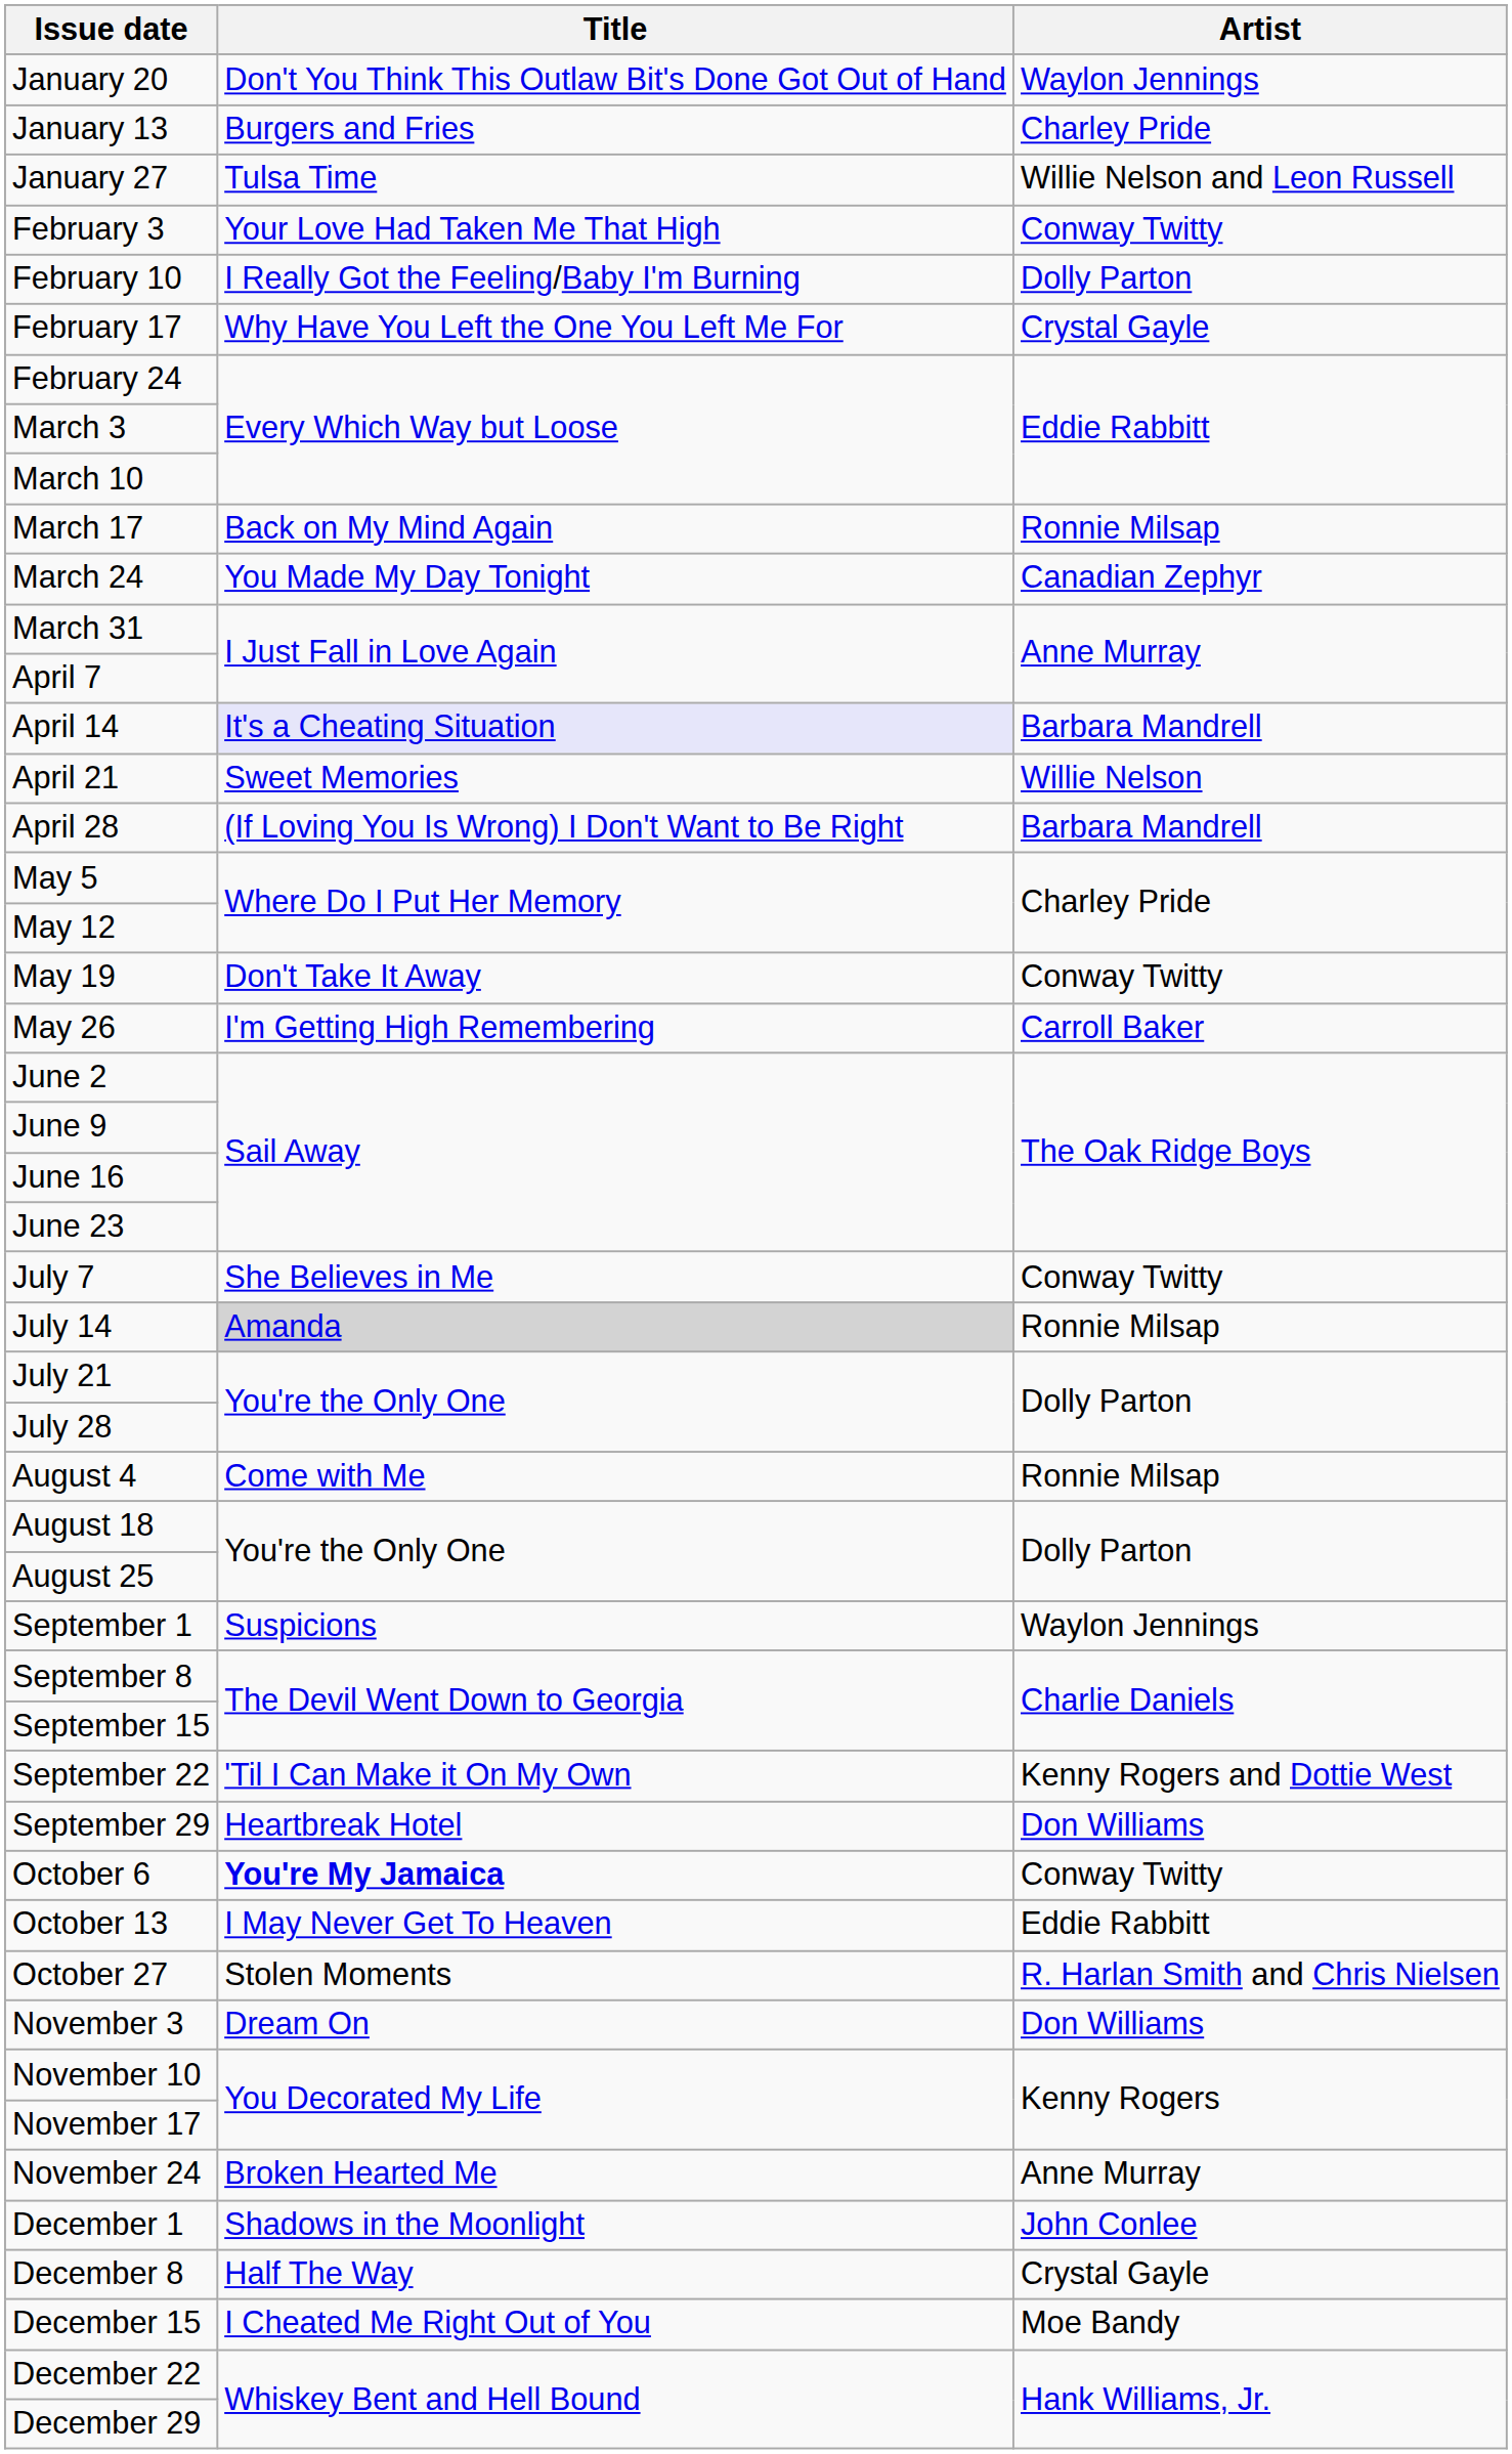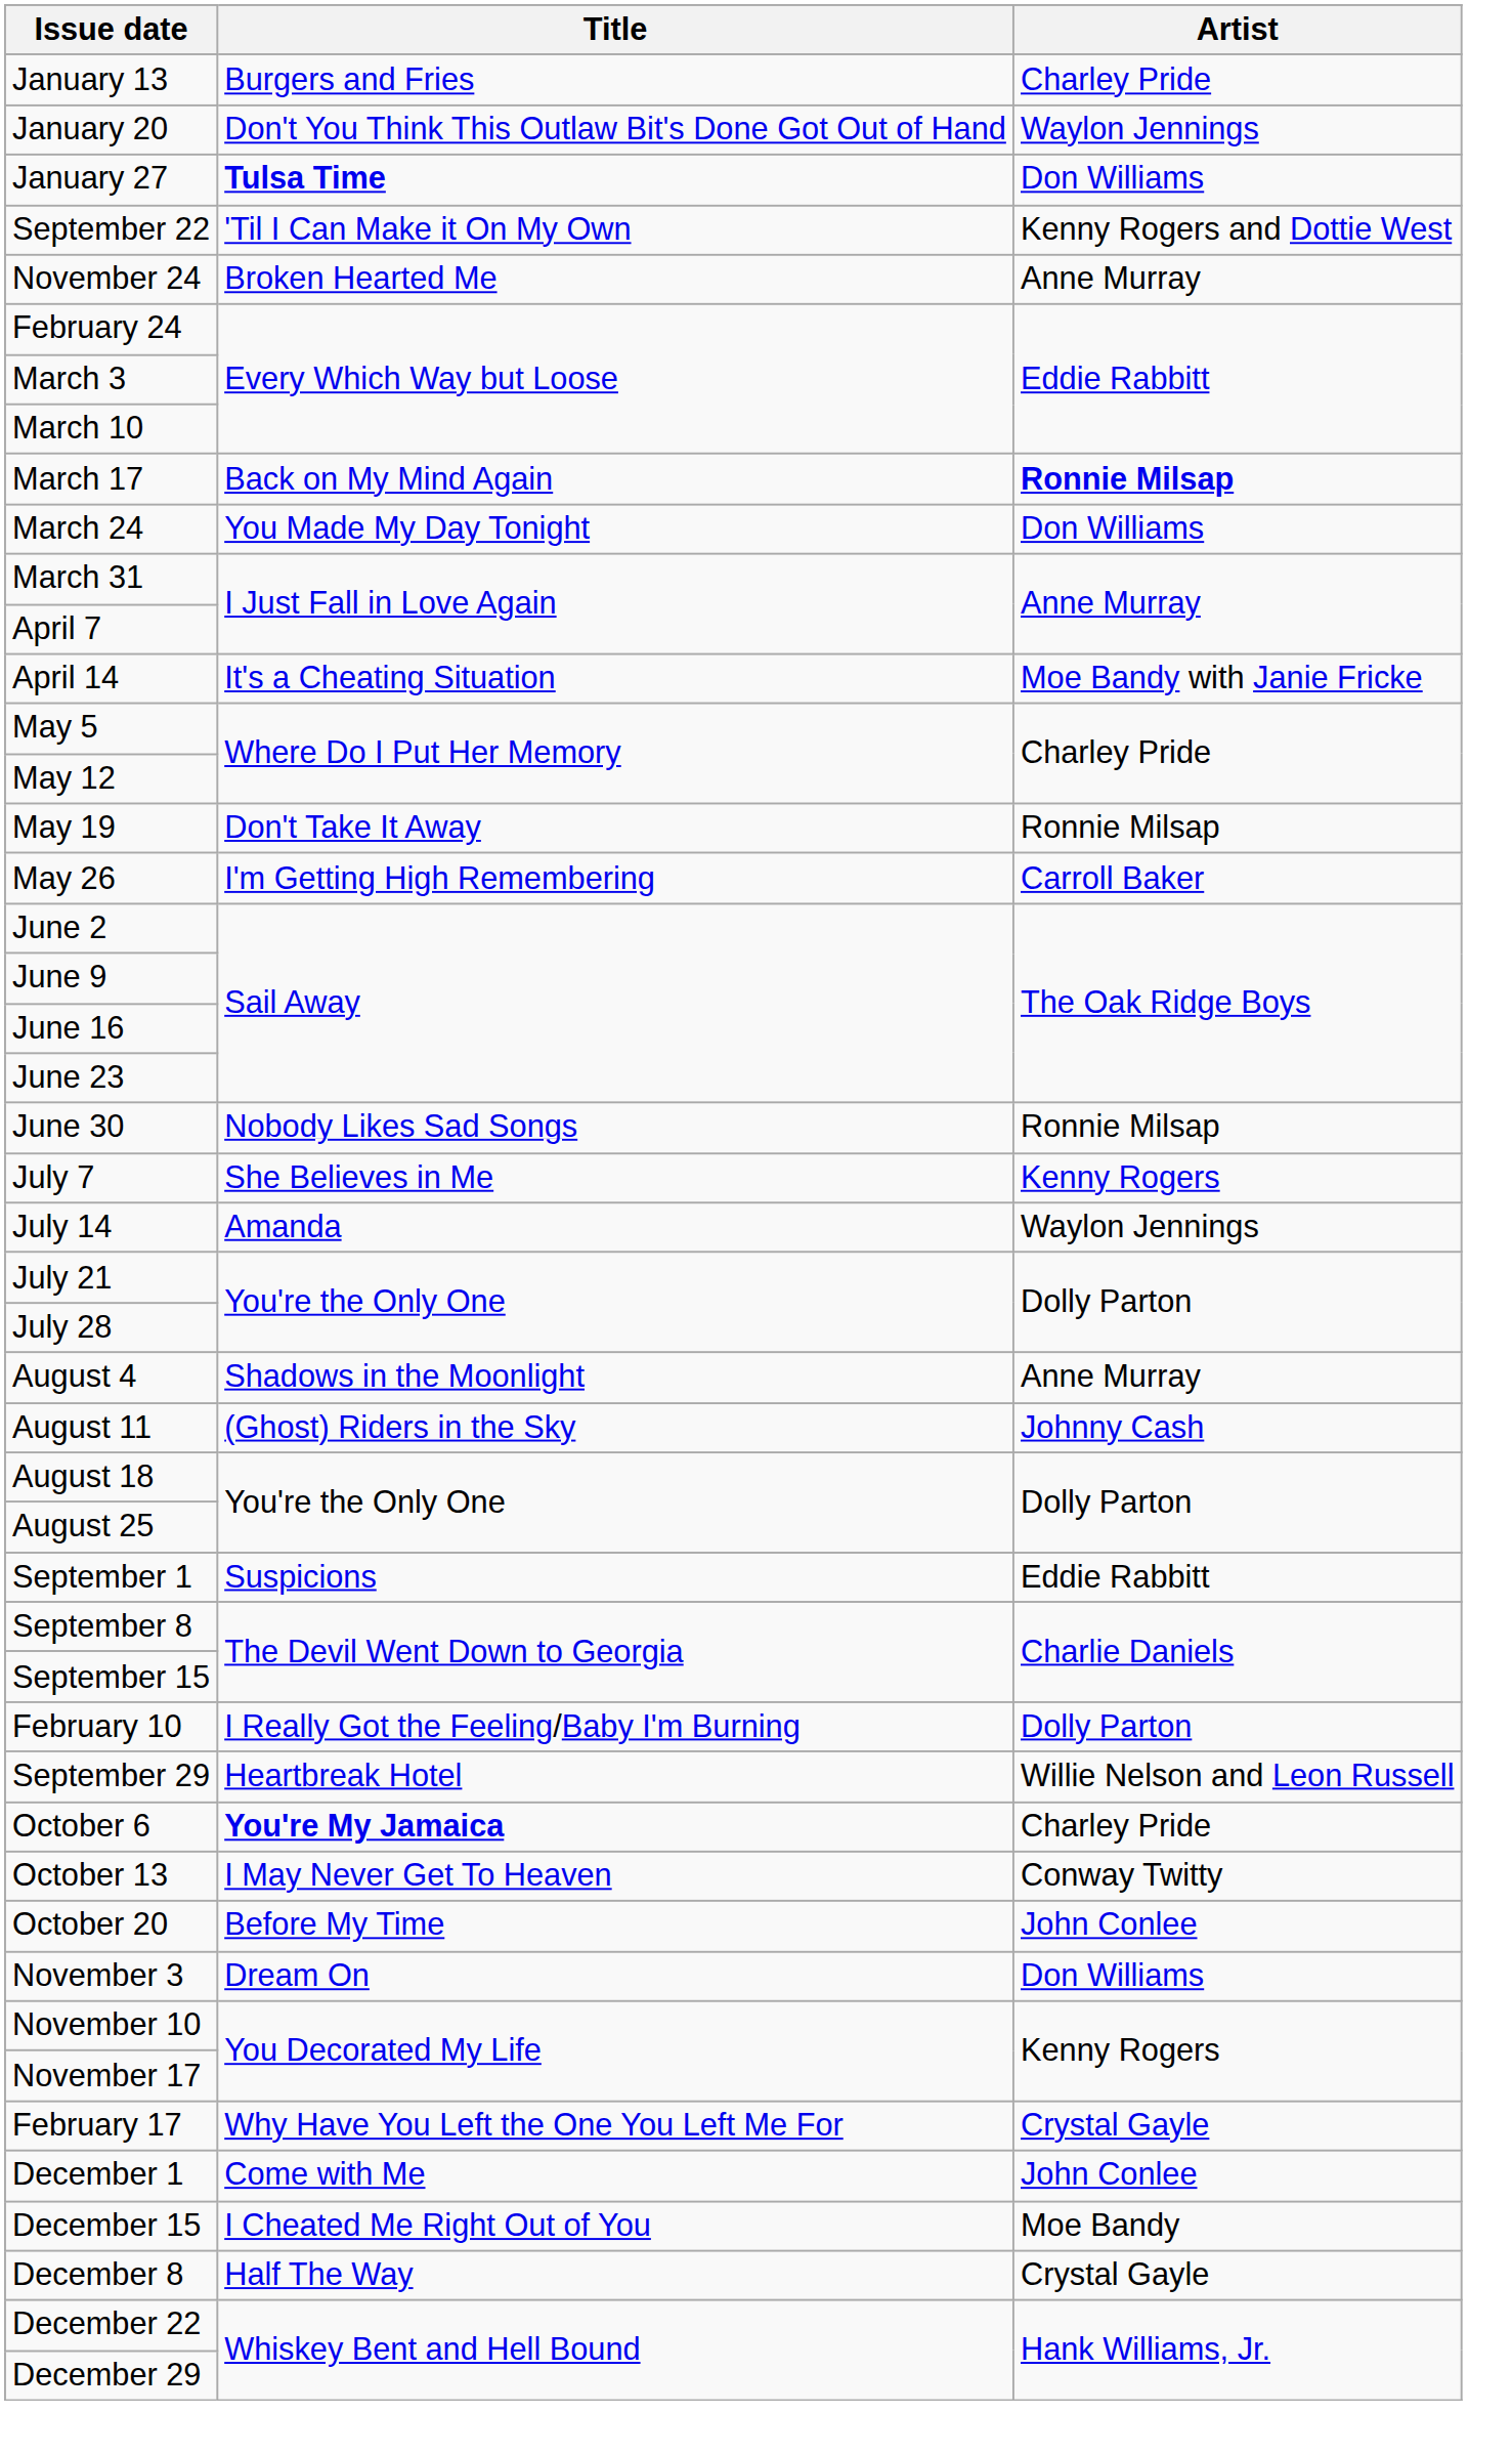rows swapped: January 13 <-> January 20
January 27 | Title: normal -> bold
January 27 | Artist: Willie Nelson and Leon Russell -> Don Williams
- row: February 3 | Your Love Had Taken Me That High | Conway Twitty
rows swapped: February 10 <-> September 22
rows swapped: February 17 <-> November 24
March 17 | Artist: normal -> bold
March 24 | Artist: Canadian Zephyr -> Don Williams
April 14 | Title: lavender background -> no background
April 14 | Artist: Barbara Mandrell -> Moe Bandy with Janie Fricke
- row: April 21 | Sweet Memories | Willie Nelson
- row: April 28 | (If Loving You Is Wrong) I Don't Want to Be Right | Barbara Mandrell
May 19 | Artist: Conway Twitty -> Ronnie Milsap
+ row: June 30 | Nobody Likes Sad Songs | Ronnie Milsap
July 7 | Artist: Conway Twitty -> Kenny Rogers
July 14 | Title: lightgrey background -> no background
July 14 | Artist: Ronnie Milsap -> Waylon Jennings
August 4 | Title: Come with Me -> Shadows in the Moonlight
August 4 | Artist: Ronnie Milsap -> Anne Murray
+ row: August 11 | (Ghost) Riders in the Sky | Johnny Cash
September 1 | Artist: Waylon Jennings -> Eddie Rabbitt
September 29 | Artist: Don Williams -> Willie Nelson and Leon Russell
October 6 | Artist: Conway Twitty -> Charley Pride
October 13 | Artist: Eddie Rabbitt -> Conway Twitty
+ row: October 20 | Before My Time | John Conlee
- row: October 27 | Stolen Moments | R. Harlan Smith and Chris Nielsen
December 1 | Title: Shadows in the Moonlight -> Come with Me
rows swapped: December 8 <-> December 15
